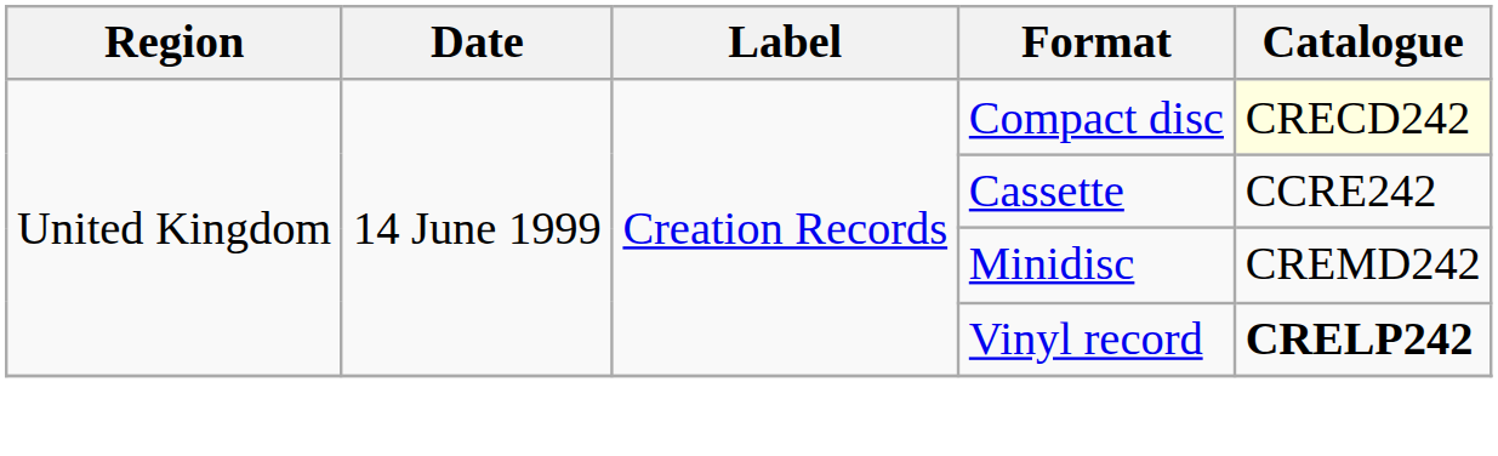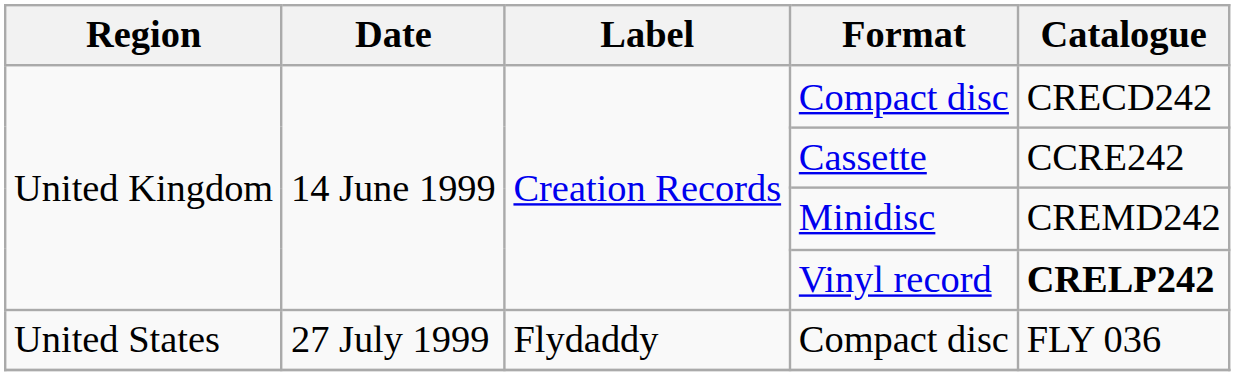United Kingdom / Compact disc | Catalogue: lightyellow background -> no background
+ row: United States | 27 July 1999 | Flydaddy | Compact disc | FLY 036
